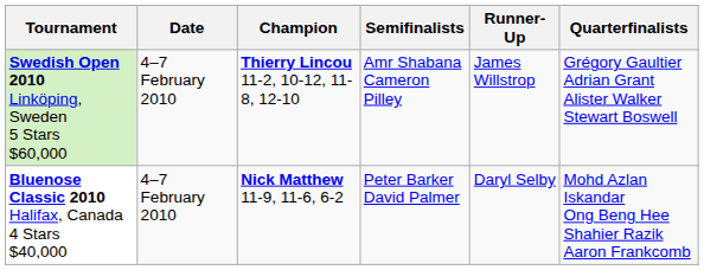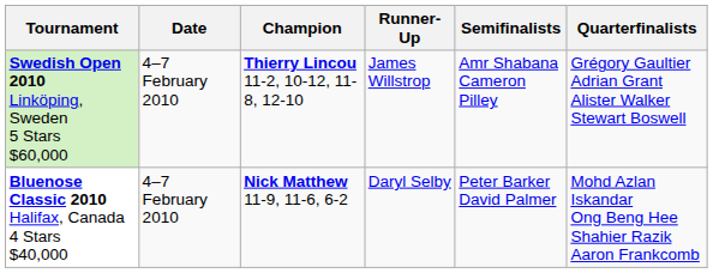columns swapped: Runner-Up <-> Semifinalists
